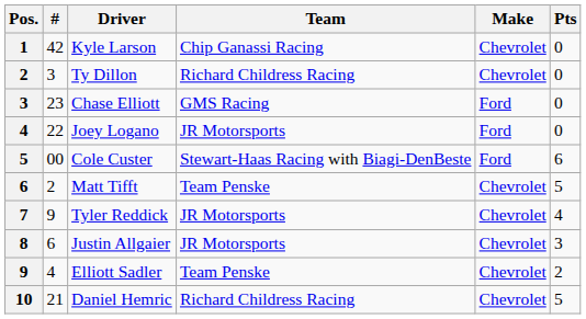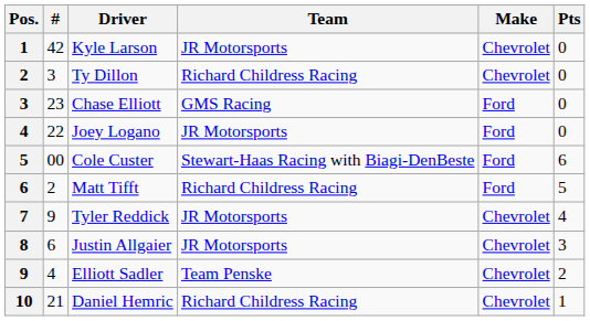Kyle Larson | Team: Chip Ganassi Racing -> JR Motorsports
Matt Tifft | Team: Team Penske -> Richard Childress Racing
Matt Tifft | Make: Chevrolet -> Ford
Daniel Hemric | Pts: 5 -> 1
